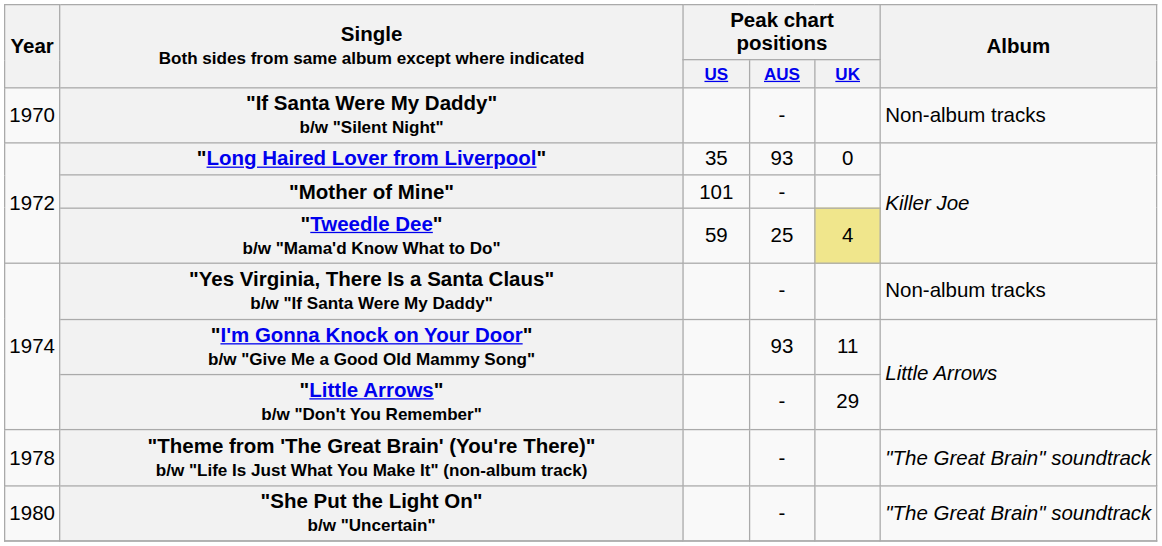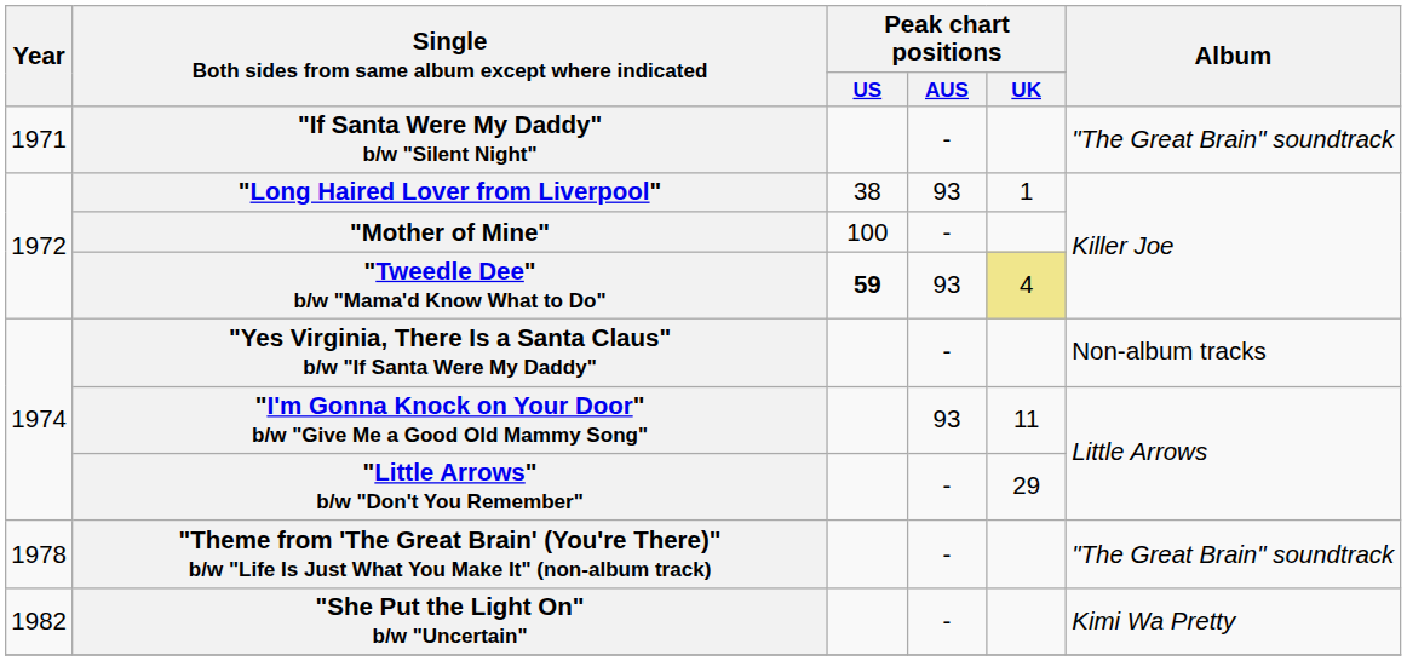"If Santa Were My Daddy" b/w "Silent Night" | Year: 1970 -> 1971
"If Santa Were My Daddy" b/w "Silent Night" | Album: Non-album tracks -> "The Great Brain" soundtrack
"Long Haired Lover from Liverpool" | Peak chart positions / US: 35 -> 38
"Long Haired Lover from Liverpool" | Peak chart positions / UK: 0 -> 1
"Mother of Mine" | Peak chart positions / US: 101 -> 100
"Tweedle Dee" b/w "Mama'd Know What to Do" | Peak chart positions / US: normal -> bold
"Tweedle Dee" b/w "Mama'd Know What to Do" | Peak chart positions / AUS: 25 -> 93
"She Put the Light On" b/w "Uncertain" | Year: 1980 -> 1982
"She Put the Light On" b/w "Uncertain" | Album: "The Great Brain" soundtrack -> Kimi Wa Pretty
